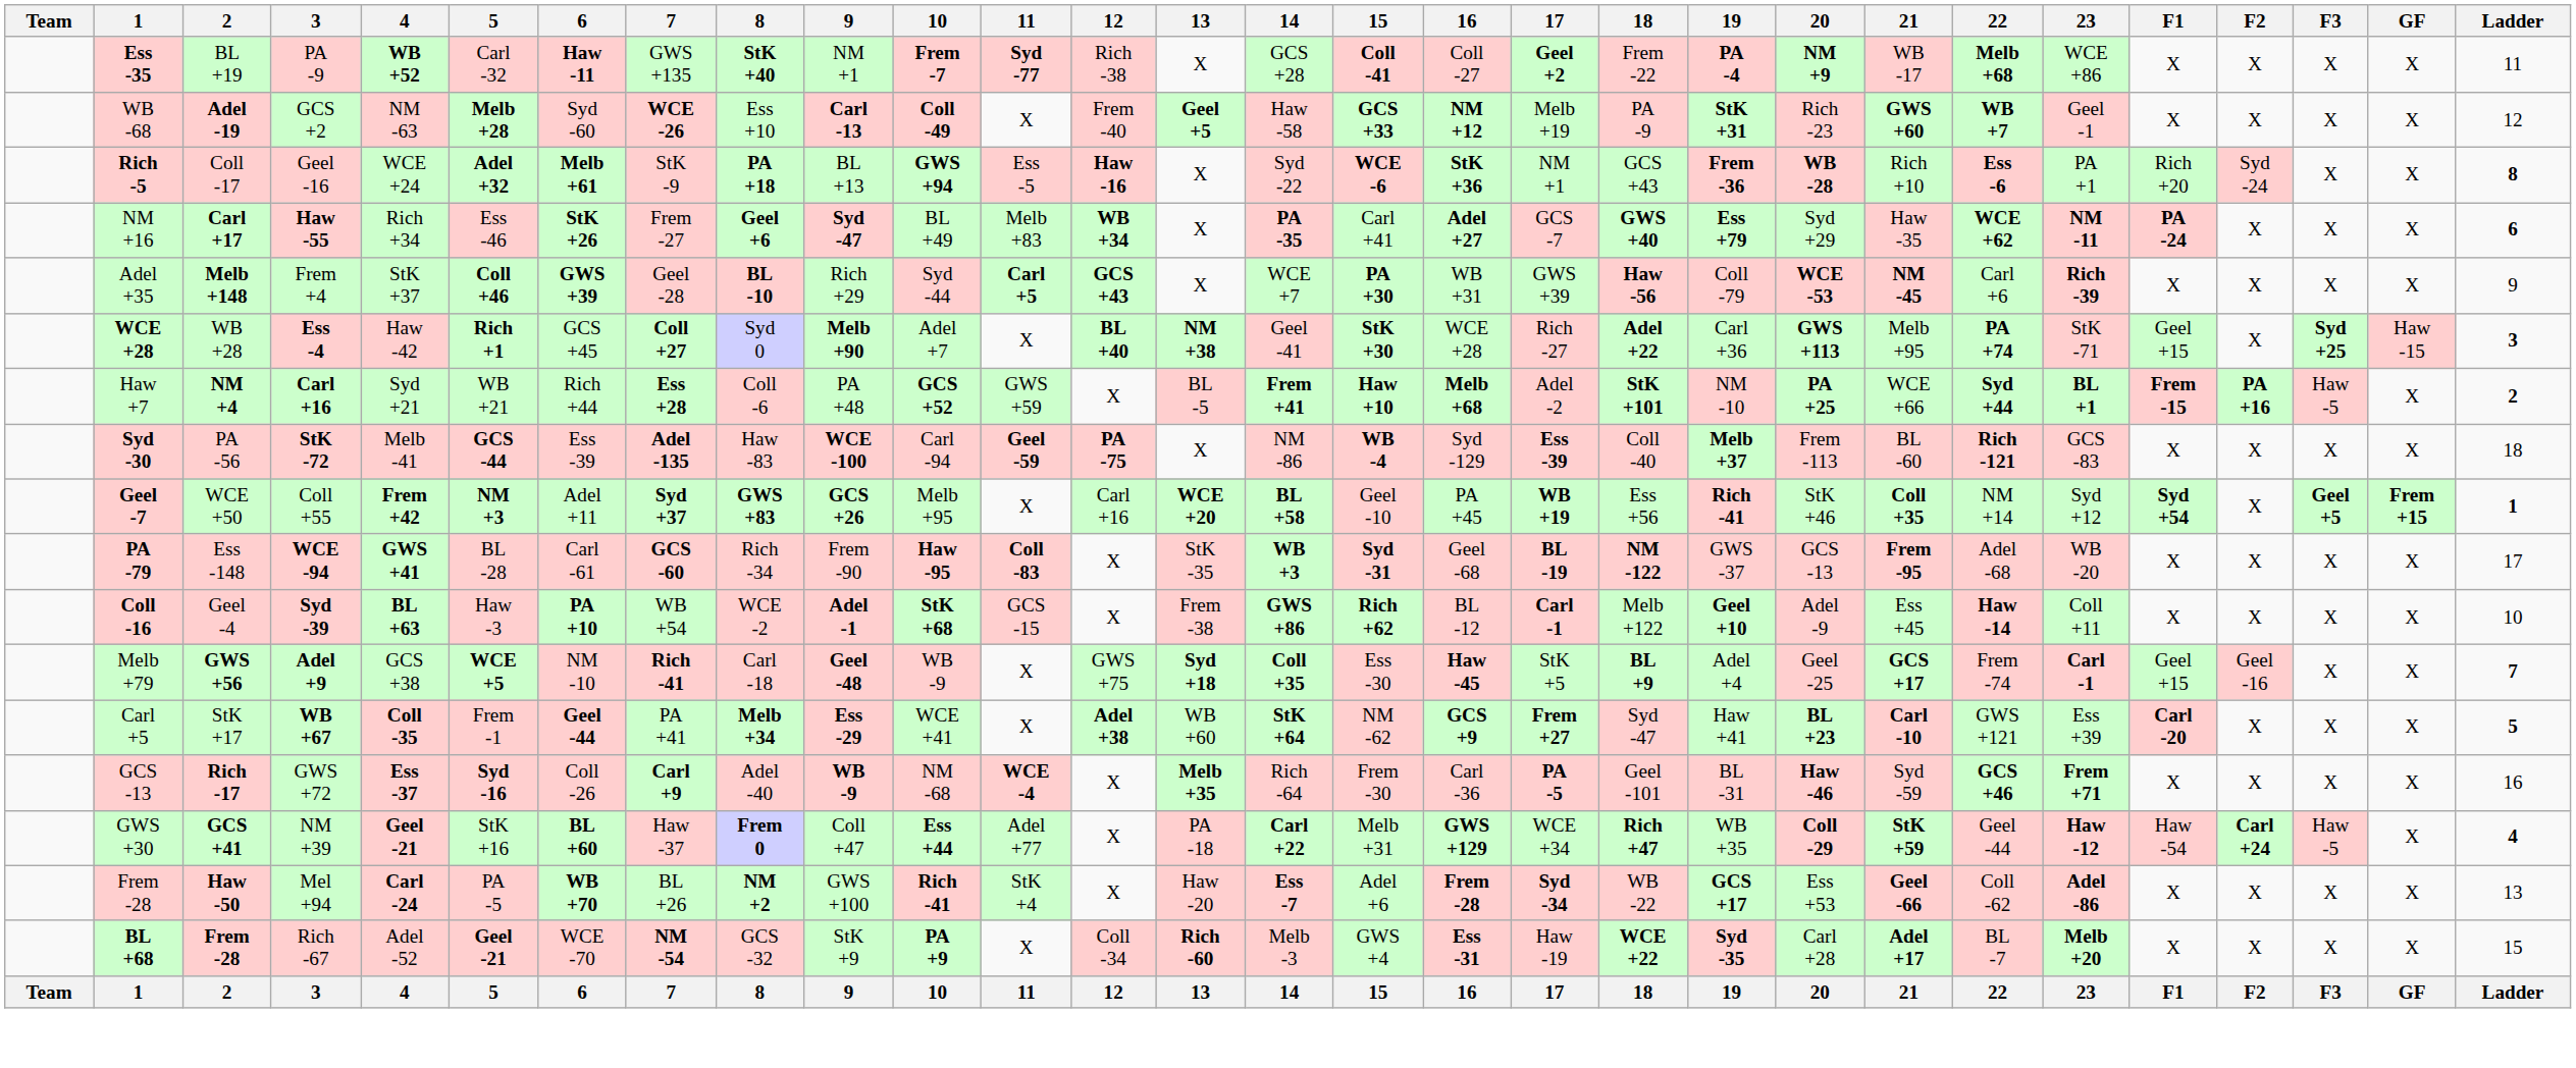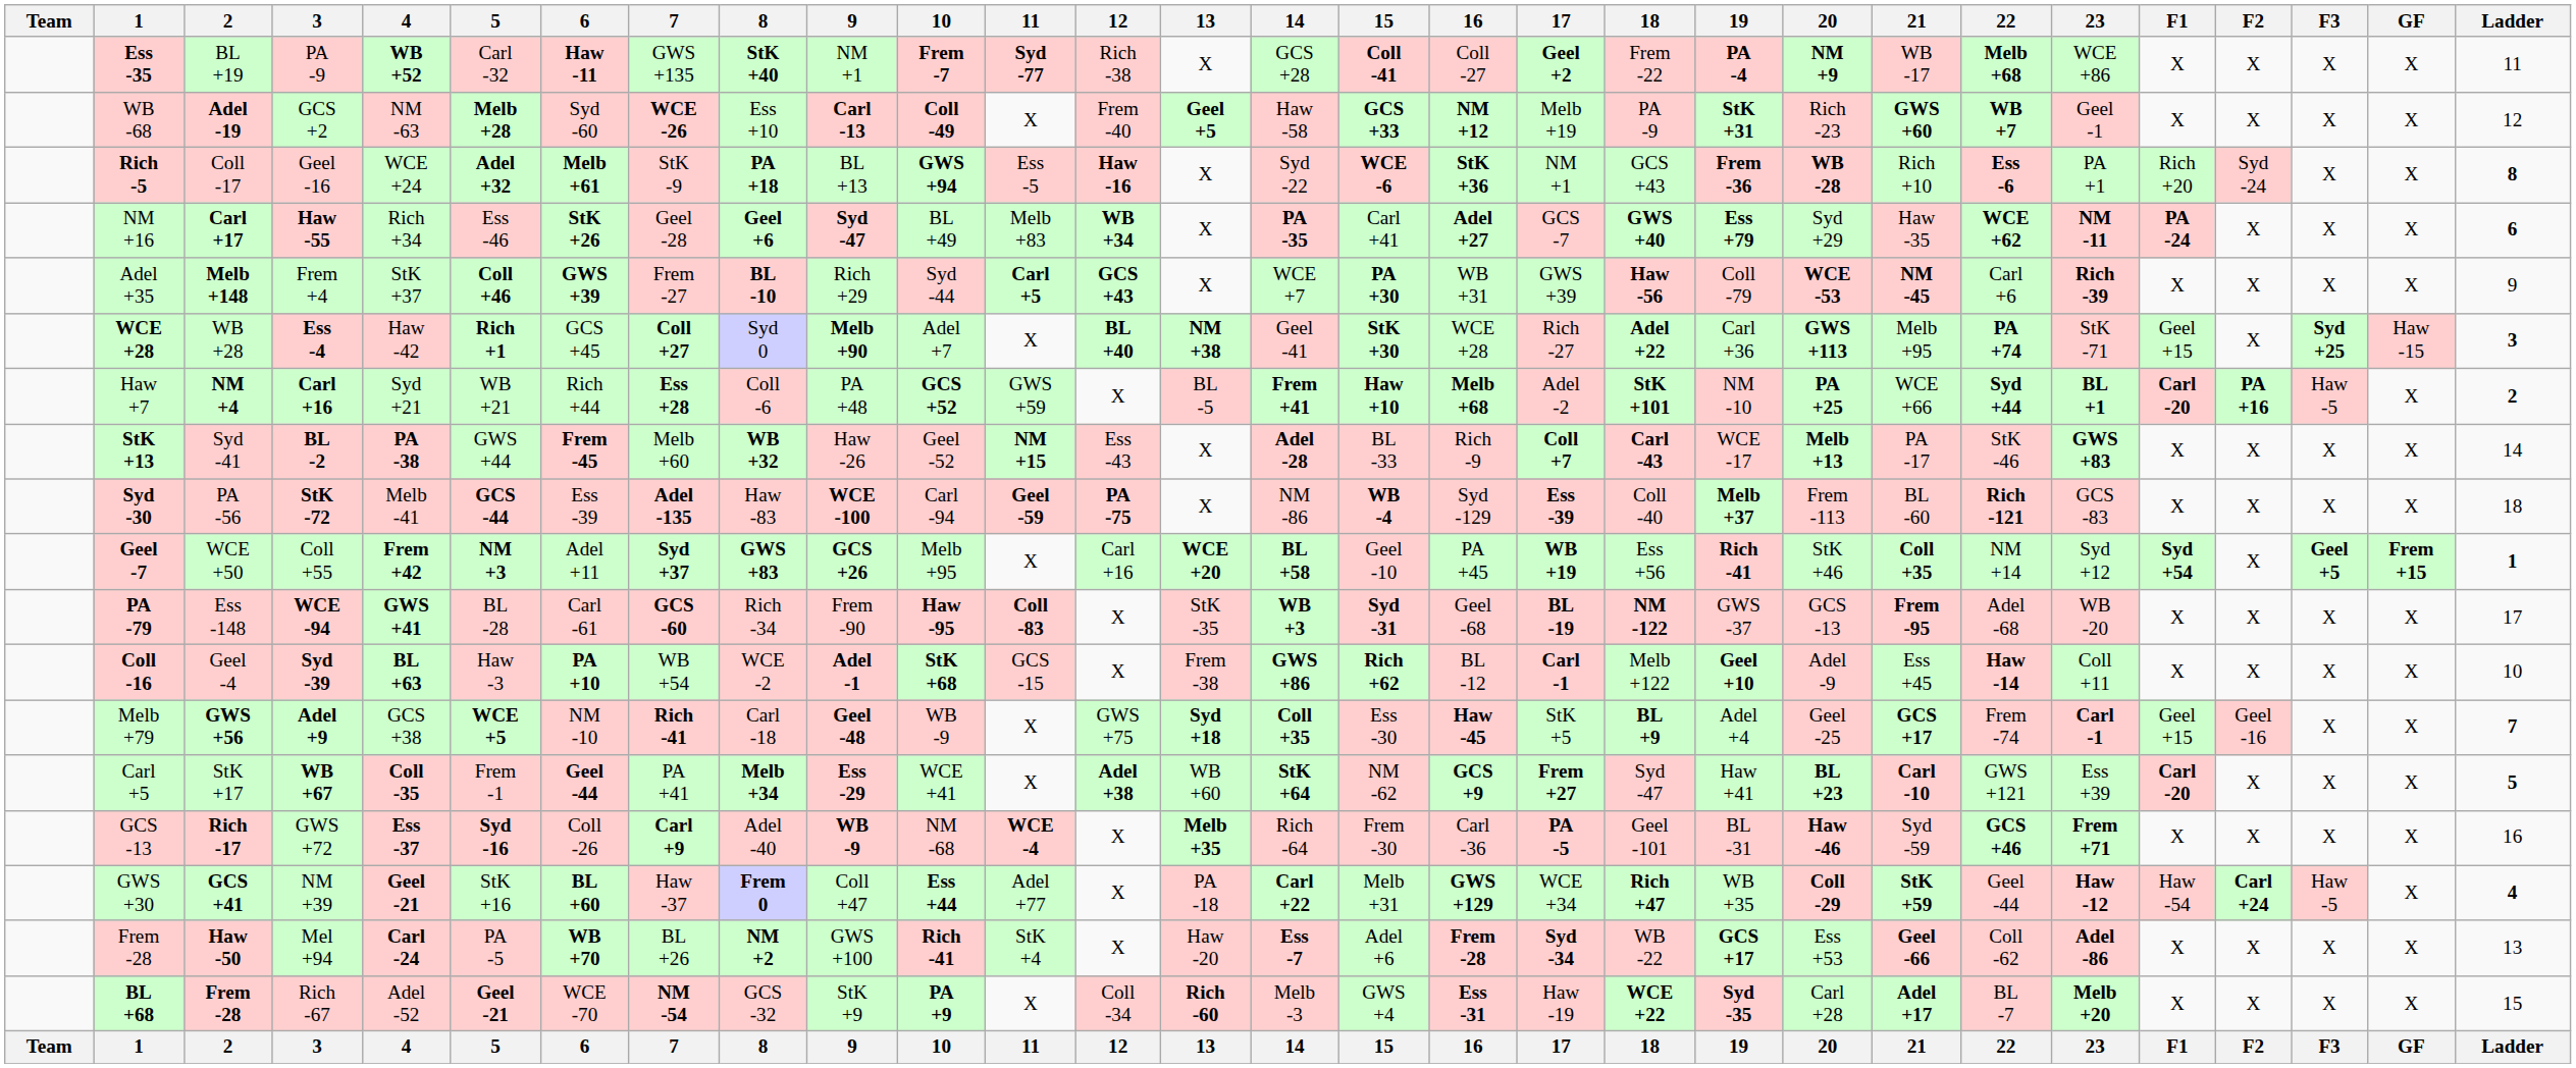NM +16 | 7: Frem -27 -> Geel -28
Adel +35 | 7: Geel -28 -> Frem -27
Haw +7 | F1: Frem -15 -> Carl -20
+ row: StK +13 | Syd -41 | BL -2 | PA -38 | GWS +44 | Frem -45 | Melb +60 | WB +32 | Haw -26 | Geel -52 | NM +15 | Ess -43 | X | Adel -28 | BL -33 | Rich -9 | Coll +7 | Carl -43 | WCE -17 | Melb +13 | PA -17 | StK -46 | GWS +83 | X | X | X | X | 14
